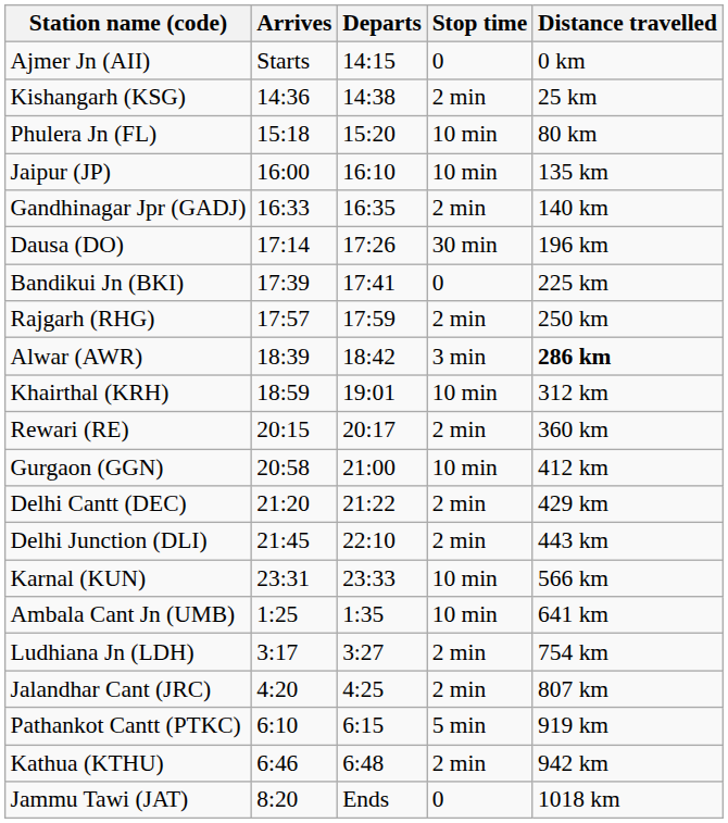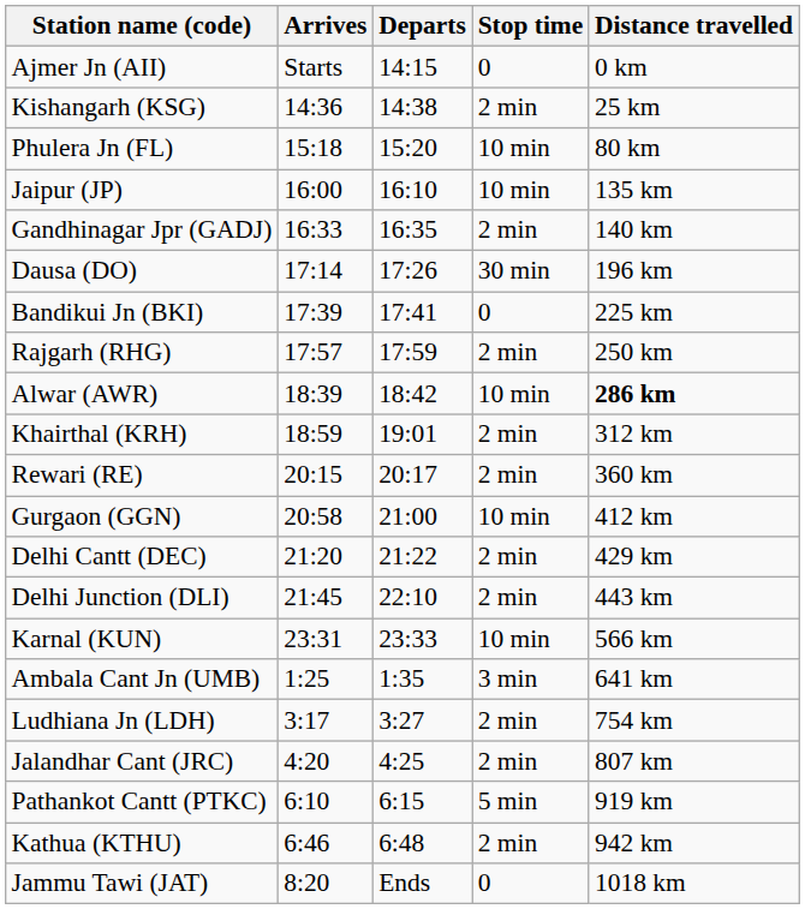Alwar (AWR) | Stop time: 3 min -> 10 min
Khairthal (KRH) | Stop time: 10 min -> 2 min
Ambala Cant Jn (UMB) | Stop time: 10 min -> 3 min
